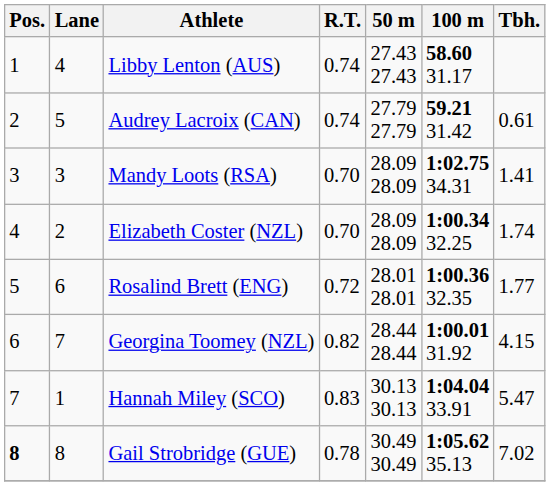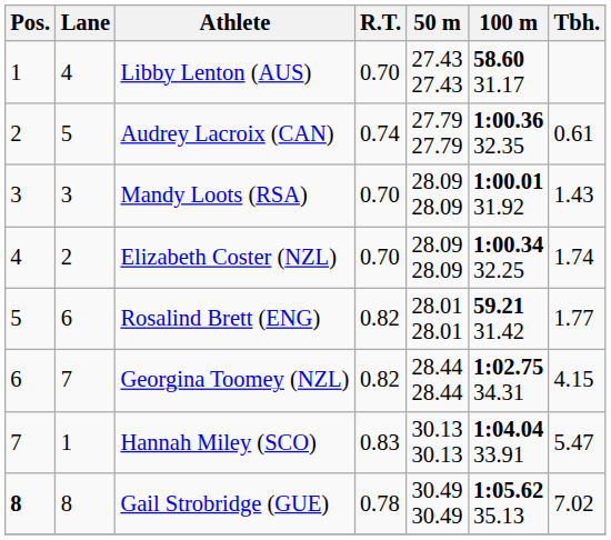Libby Lenton (AUS) | R.T.: 0.74 -> 0.70
Audrey Lacroix (CAN) | 100 m: 59.21 31.42 -> 1:00.36 32.35
Mandy Loots (RSA) | 100 m: 1:02.75 34.31 -> 1:00.01 31.92
Mandy Loots (RSA) | Tbh.: 1.41 -> 1.43
Rosalind Brett (ENG) | R.T.: 0.72 -> 0.82
Rosalind Brett (ENG) | 100 m: 1:00.36 32.35 -> 59.21 31.42
Georgina Toomey (NZL) | 100 m: 1:00.01 31.92 -> 1:02.75 34.31
